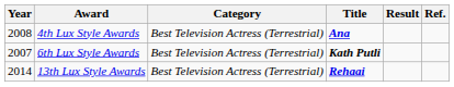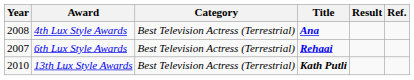6th Lux Style Awards | Title: Kath Putli -> Rehaai
13th Lux Style Awards | Year: 2014 -> 2010
13th Lux Style Awards | Title: Rehaai -> Kath Putli
